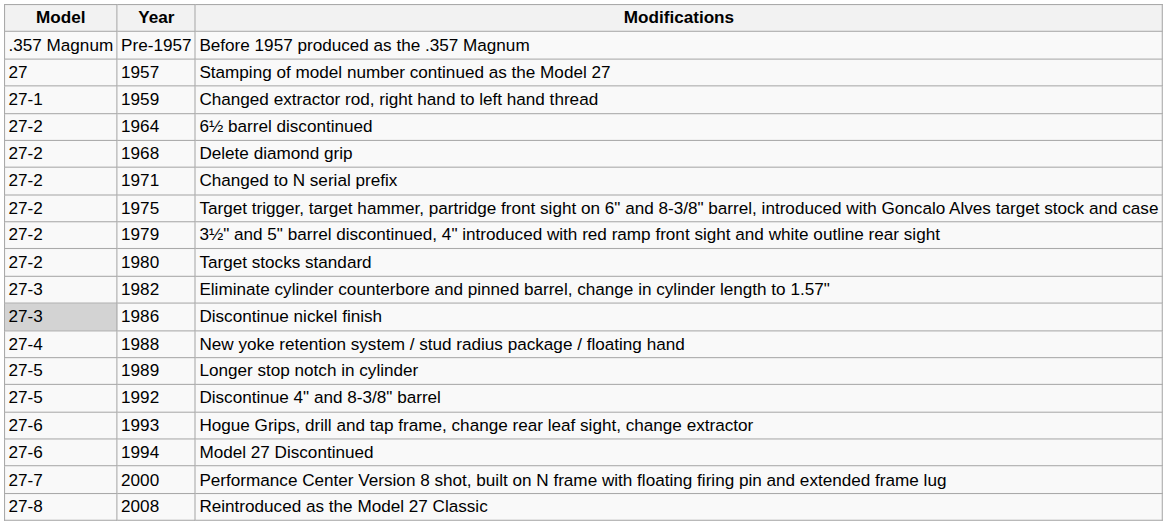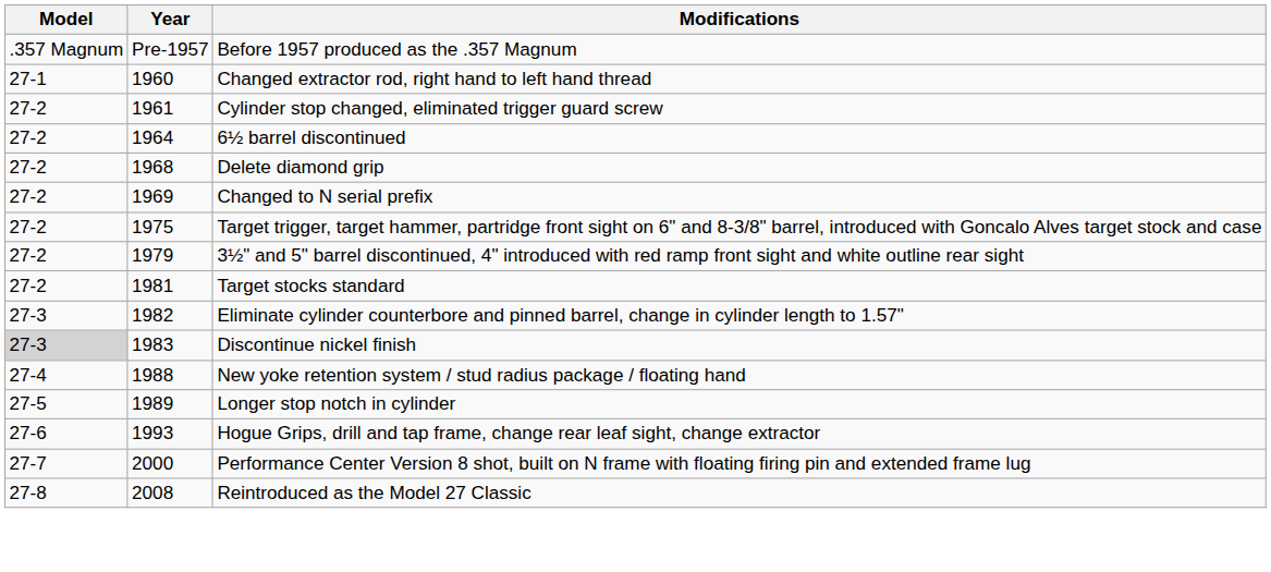- row: 27 | 1957 | Stamping of model number continued as the Model 27
Changed extractor rod, right hand to left hand thread | Year: 1959 -> 1960
+ row: 27-2 | 1961 | Cylinder stop changed, eliminated trigger guard screw
Changed to N serial prefix | Year: 1971 -> 1969
Target stocks standard | Year: 1980 -> 1981
Discontinue nickel finish | Year: 1986 -> 1983
- row: 27-5 | 1992 | Discontinue 4" and 8-3/8" barrel
- row: 27-6 | 1994 | Model 27 Discontinued
